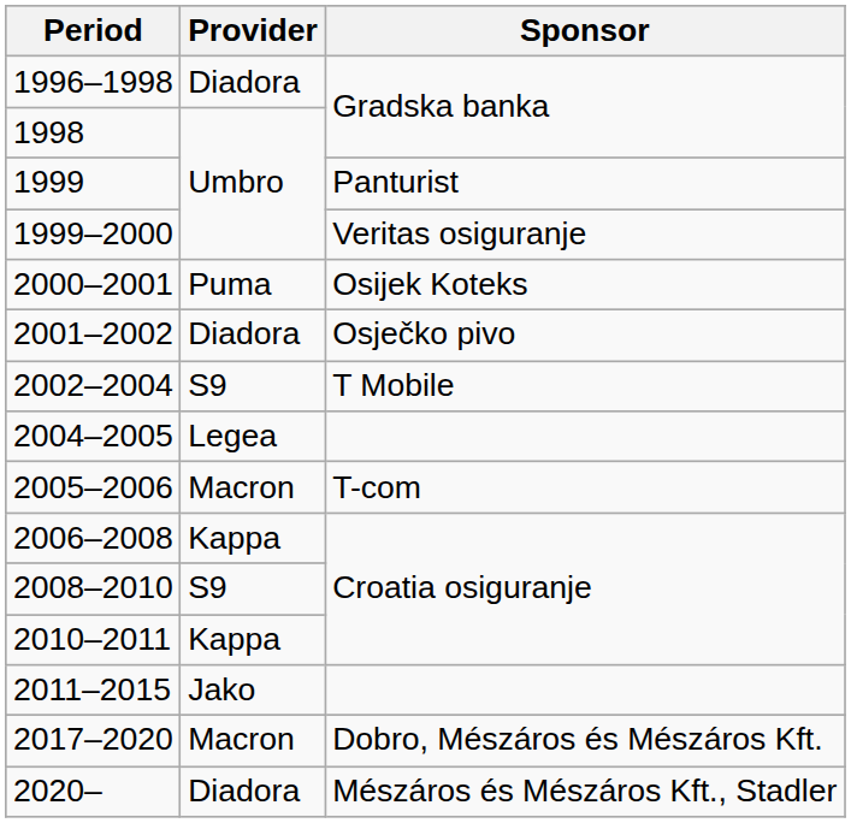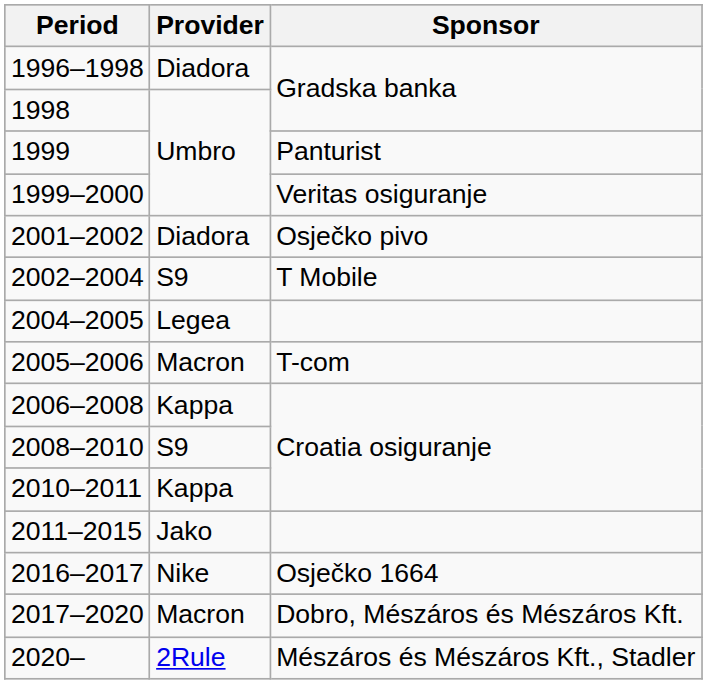- row: 2000–2001 | Puma | Osijek Koteks
+ row: 2016–2017 | Nike | Osječko 1664
2020– | Provider: Diadora -> 2Rule
